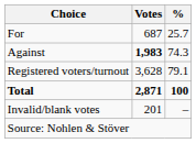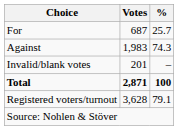Against | Votes: bold -> normal
rows swapped: Invalid/blank votes <-> Registered voters/turnout
